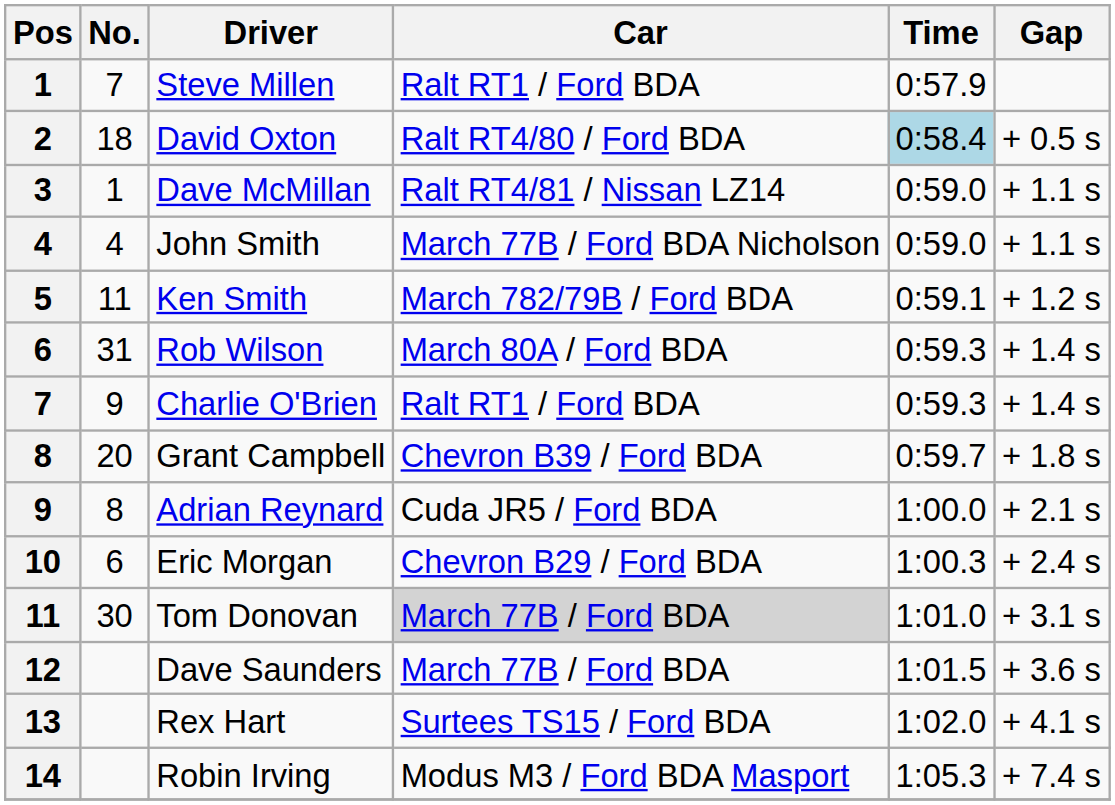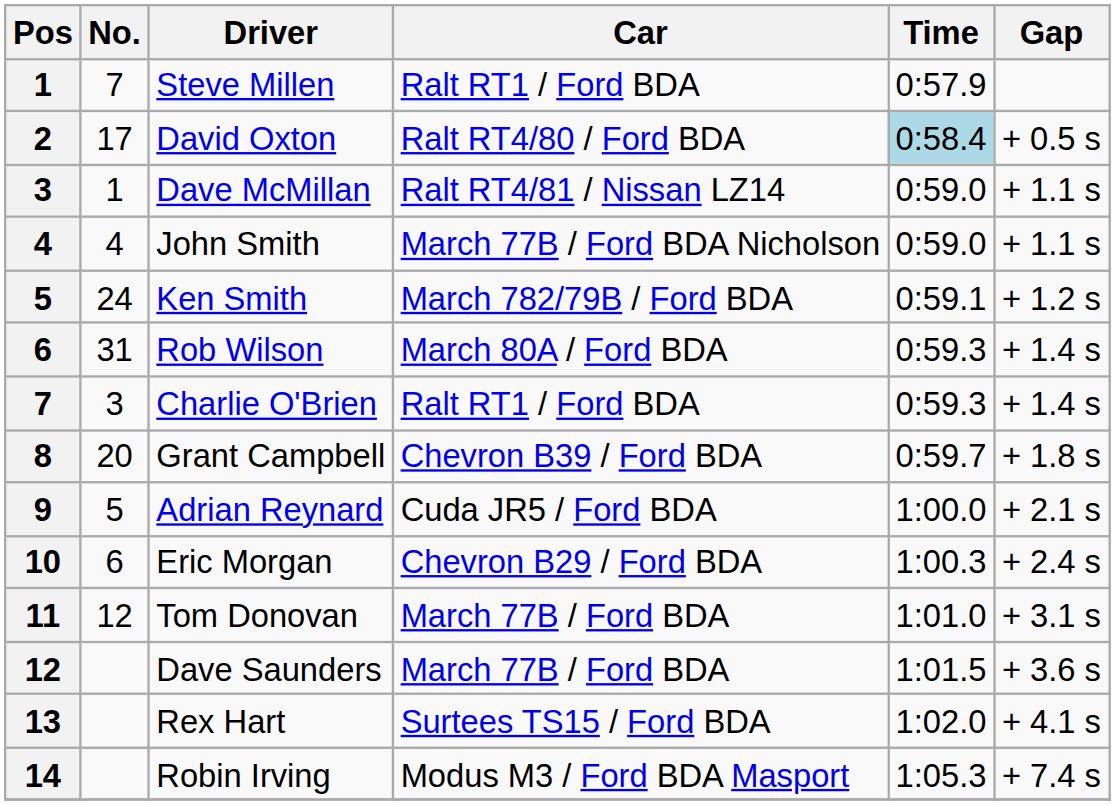David Oxton | No.: 18 -> 17
Ken Smith | No.: 11 -> 24
Charlie O'Brien | No.: 9 -> 3
Adrian Reynard | No.: 8 -> 5
Tom Donovan | No.: 30 -> 12
Tom Donovan | Car: lightgrey background -> no background
